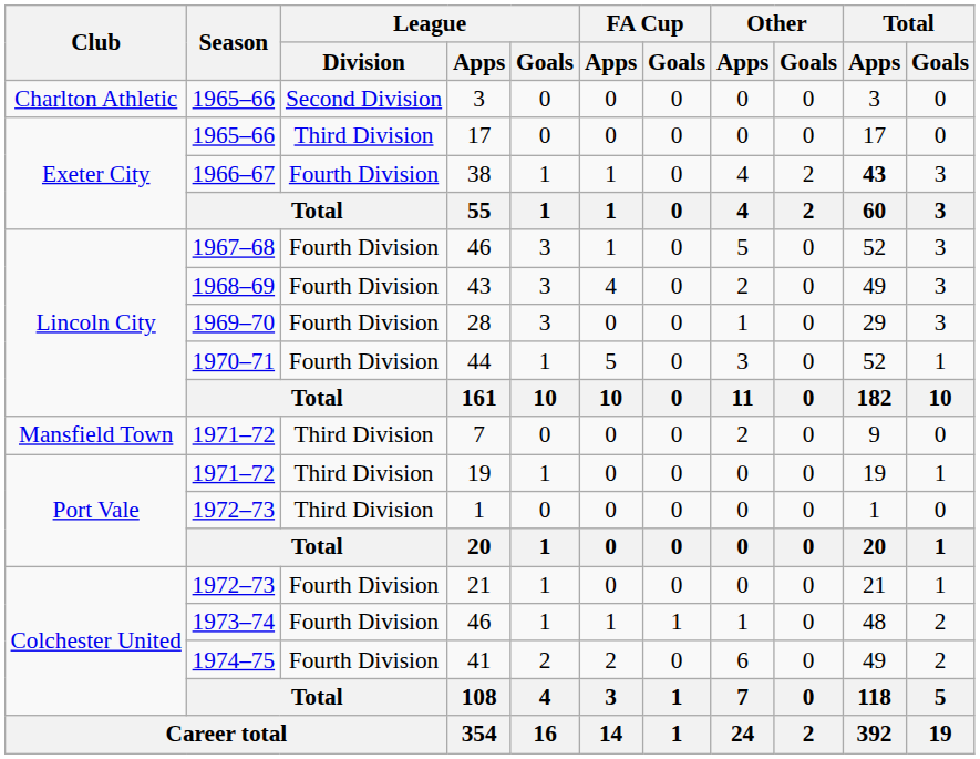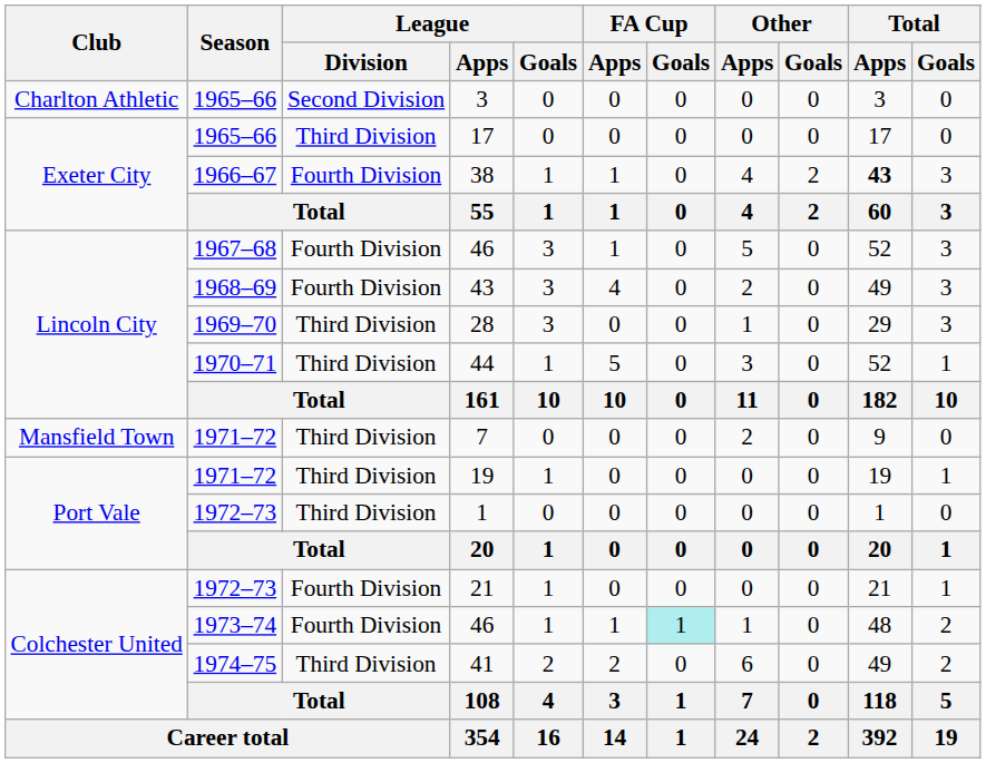28 | League / Division: Fourth Division -> Third Division
44 | League / Division: Fourth Division -> Third Division
1973–74 / 46 | FA Cup / Goals: no background -> paleturquoise background
41 | League / Division: Fourth Division -> Third Division
